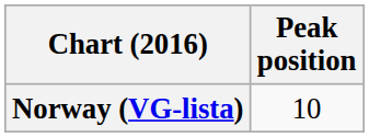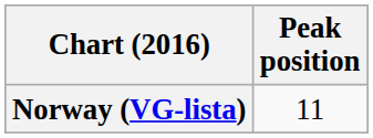Norway (VG-lista) | Peak position: 10 -> 11
